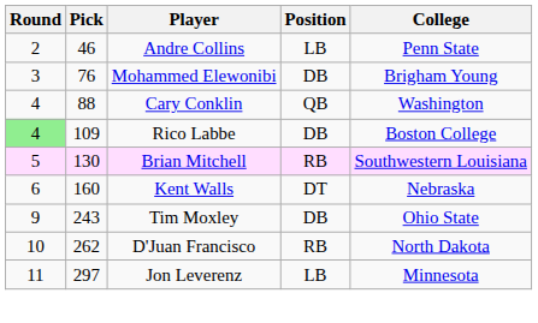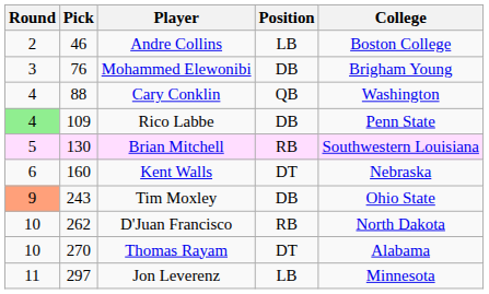Andre Collins | College: Penn State -> Boston College
Rico Labbe | College: Boston College -> Penn State
Tim Moxley | Round: no background -> lightsalmon background
+ row: 10 | 270 | Thomas Rayam | DT | Alabama
